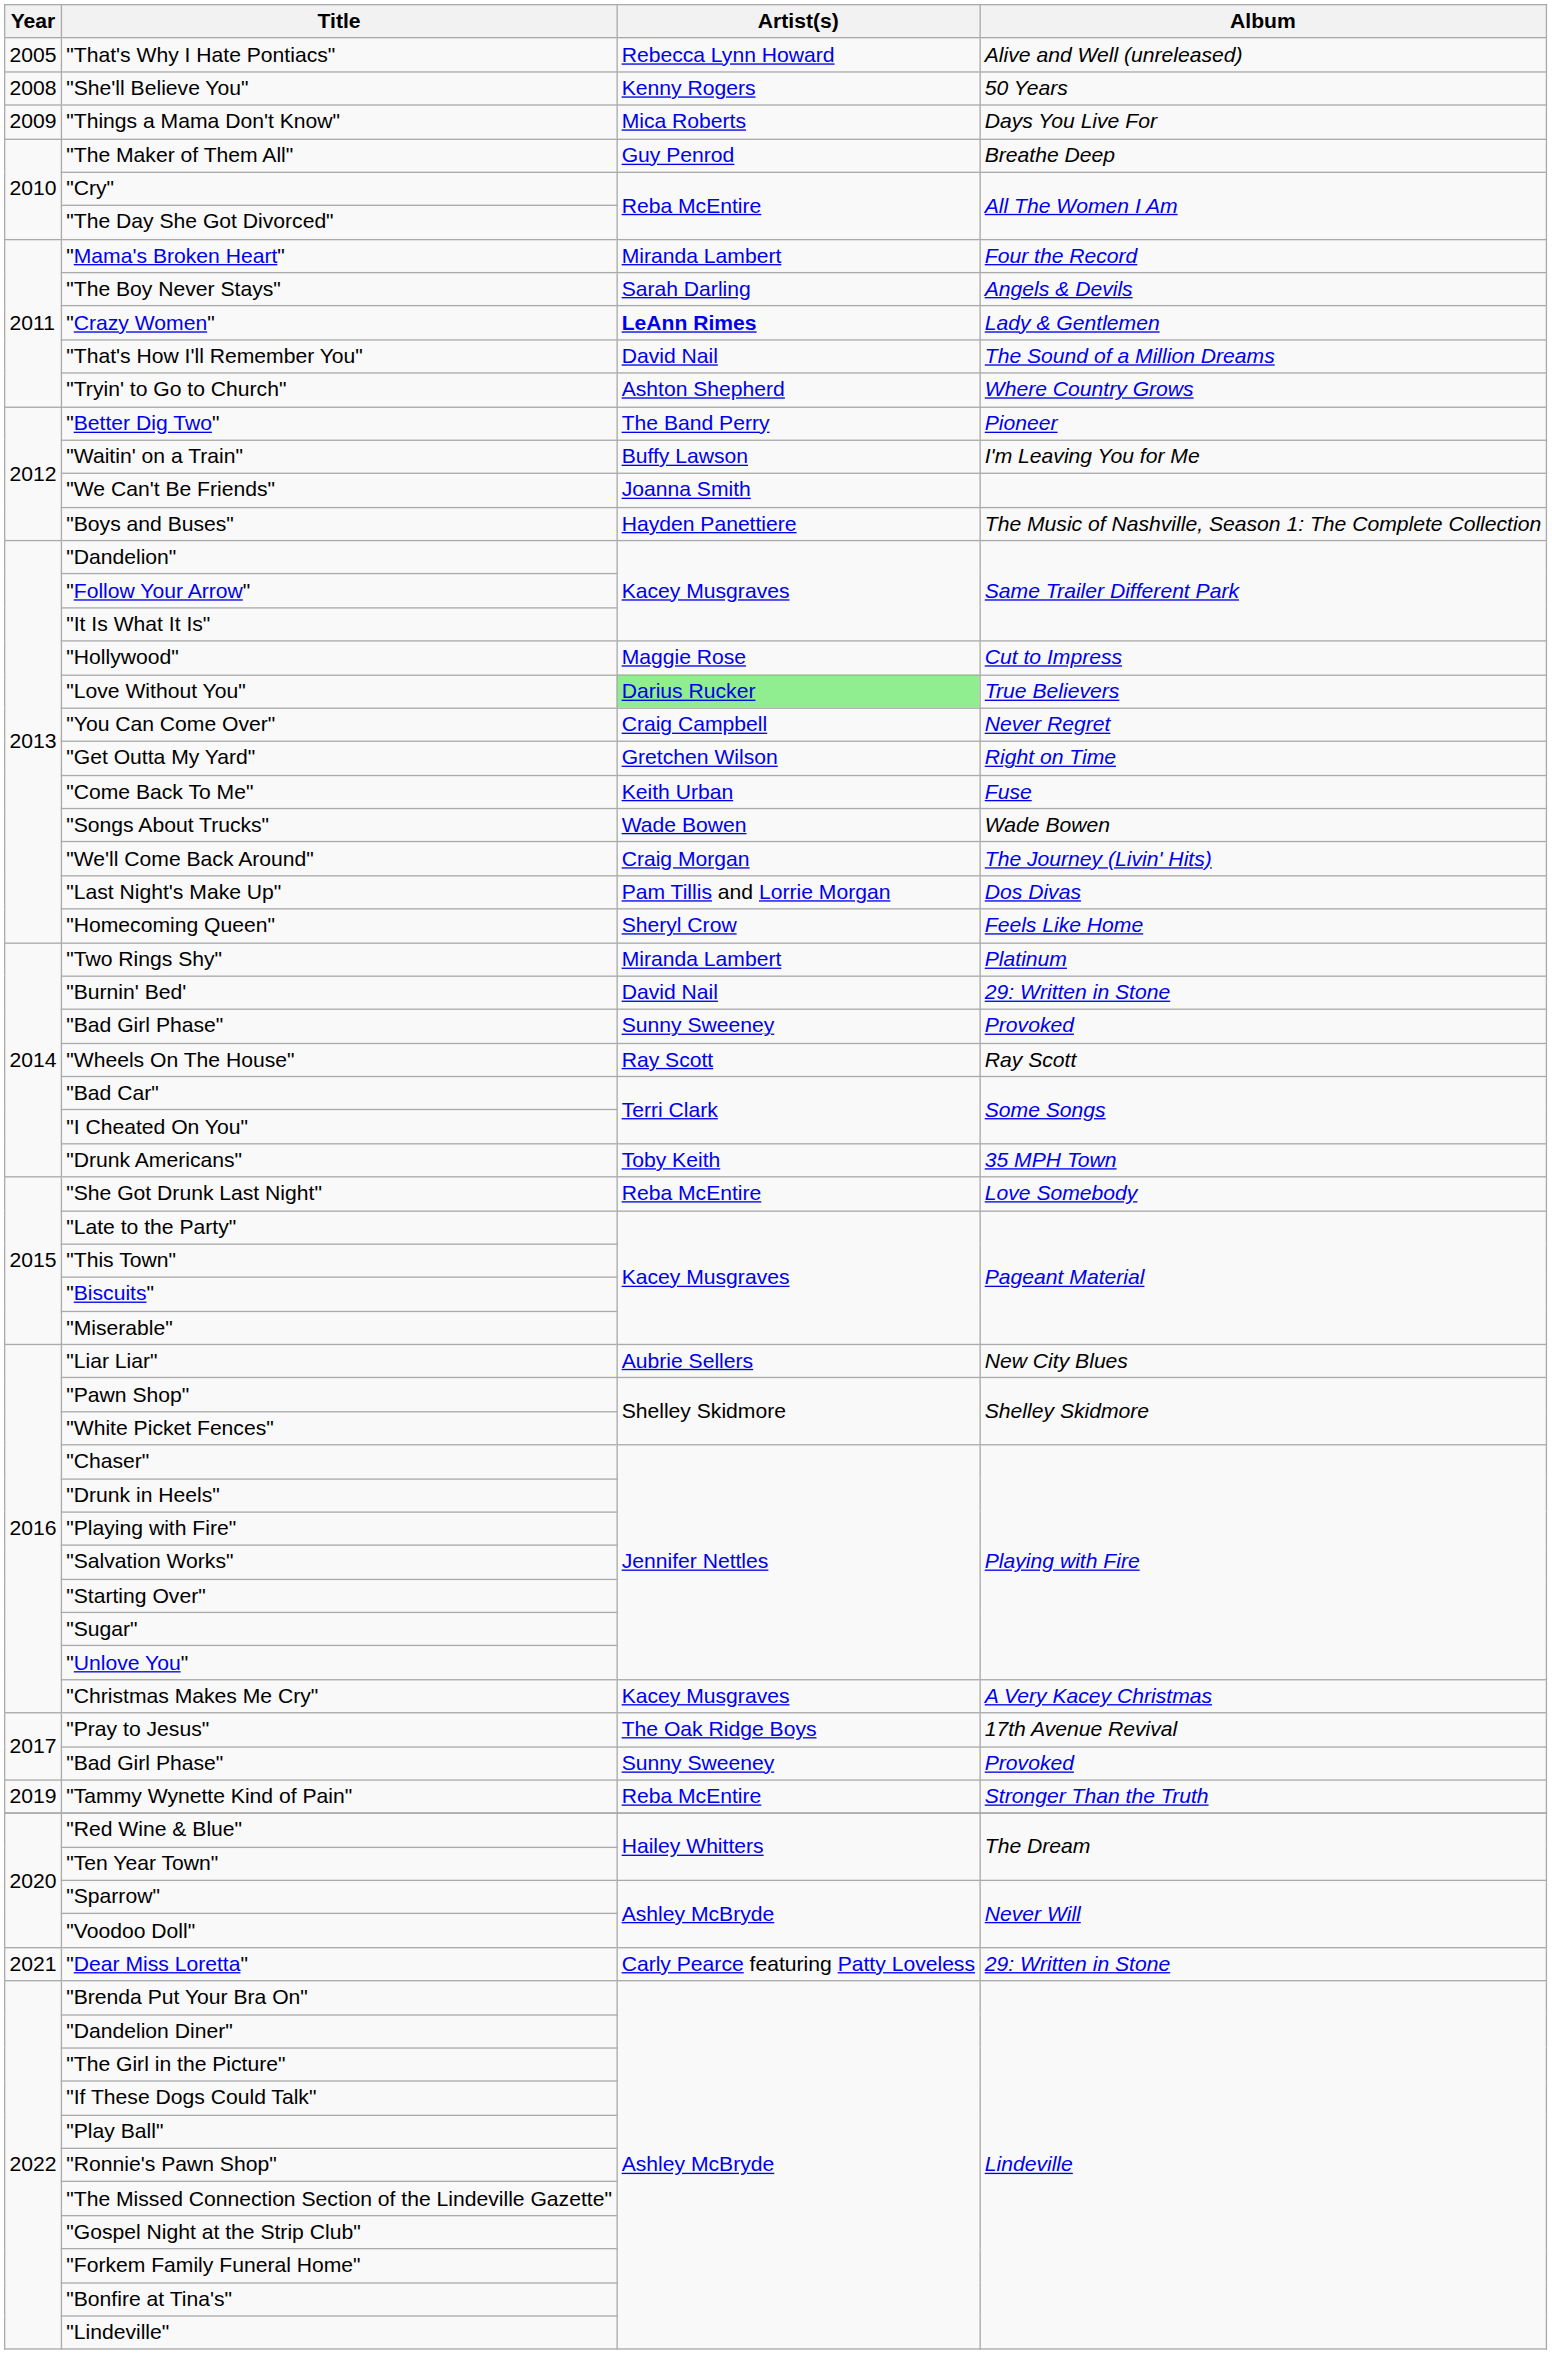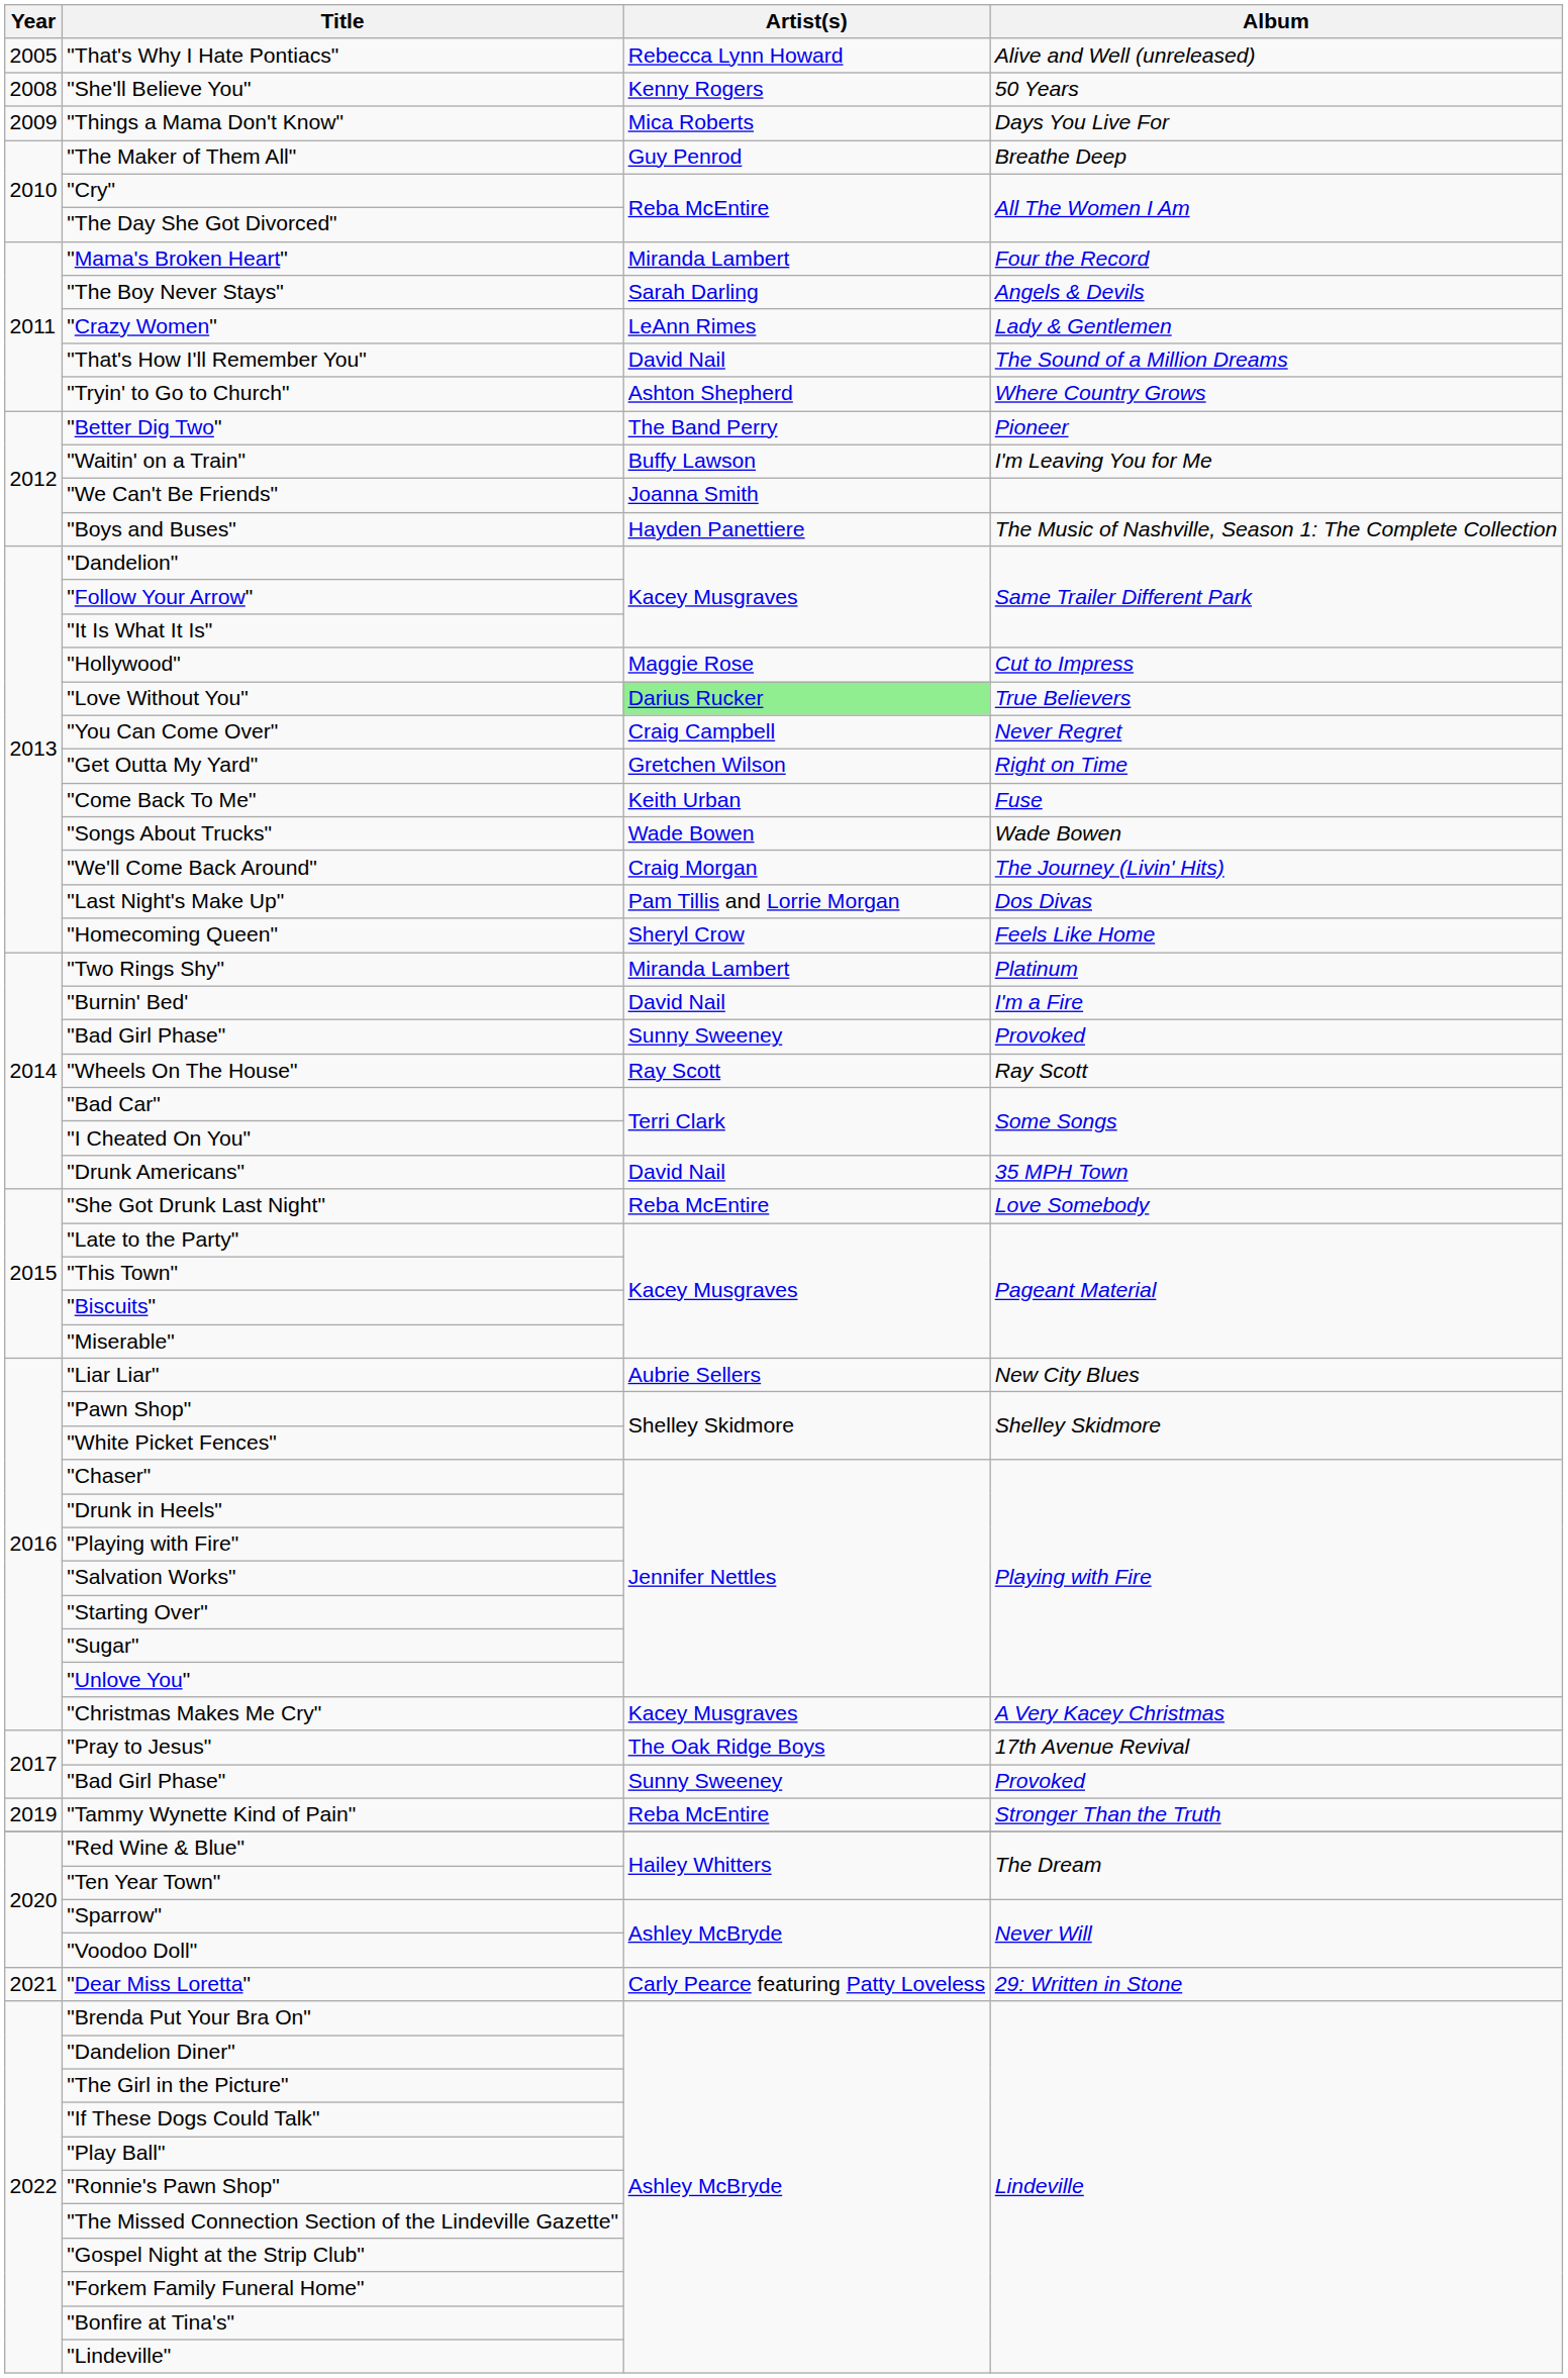"Crazy Women" | Artist(s): bold -> normal
"Burnin' Bed' | Album: 29: Written in Stone -> I'm a Fire
"Drunk Americans" | Artist(s): Toby Keith -> David Nail
